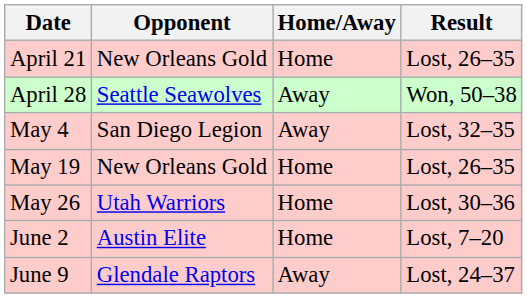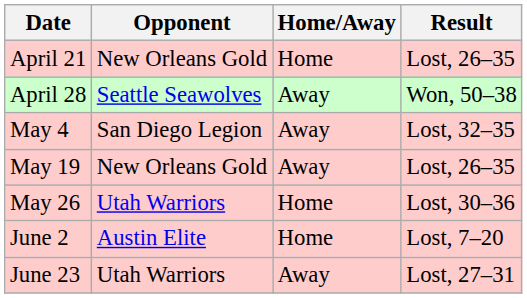May 19 | Home/Away: Home -> Away
- row: June 9 | Glendale Raptors | Away | Lost, 24–37
+ row: June 23 | Utah Warriors | Away | Lost, 27–31
